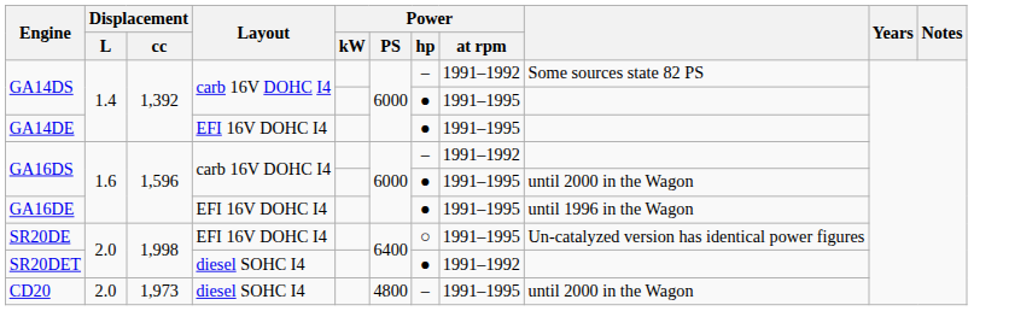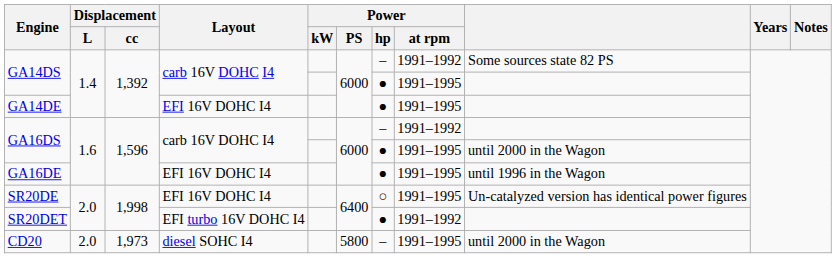SR20DET | Layout: diesel SOHC I4 -> EFI turbo 16V DOHC I4
CD20 | Power / PS: 4800 -> 5800
